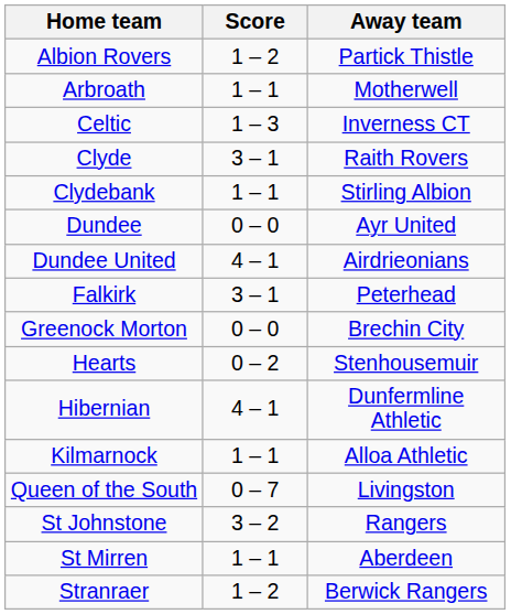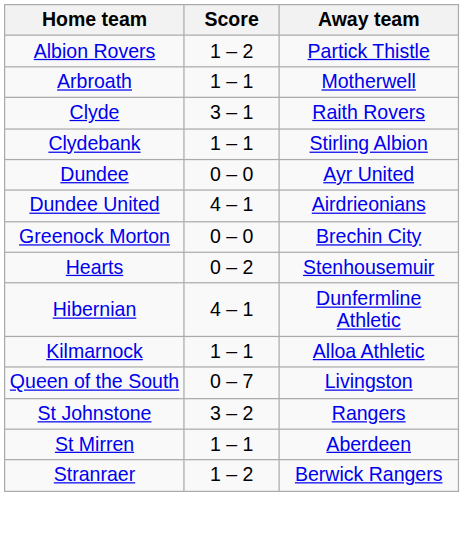- row: Celtic | 1 – 3 | Inverness CT
- row: Falkirk | 3 – 1 | Peterhead
